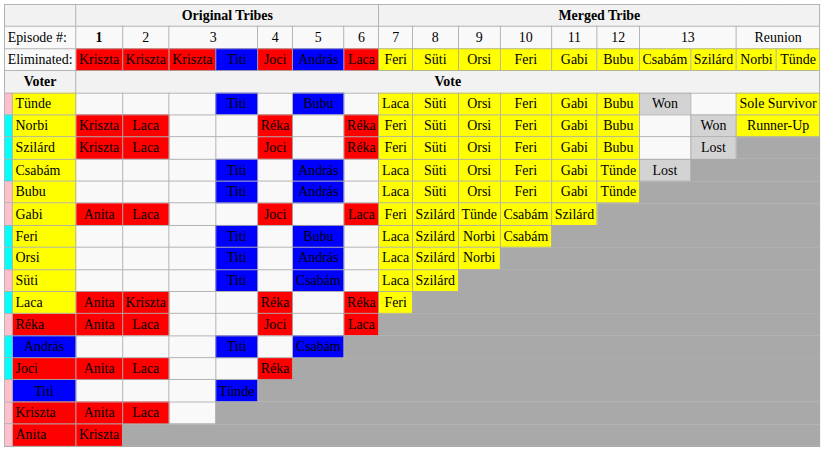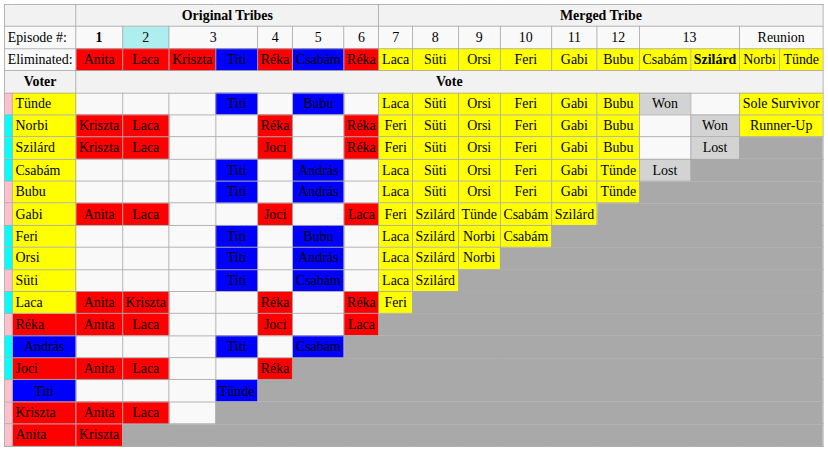Episode #: | column 4: no background -> paleturquoise background
Eliminated: | column 3: Kriszta -> Anita
Eliminated: | column 4: Kriszta -> Laca
Eliminated: | column 7: Joci -> Réka
Eliminated: | column 8: András -> Csabám
Eliminated: | column 9: Laca -> Réka
Eliminated: | column 10: Feri -> Laca
Eliminated: | column 17: normal -> bold
